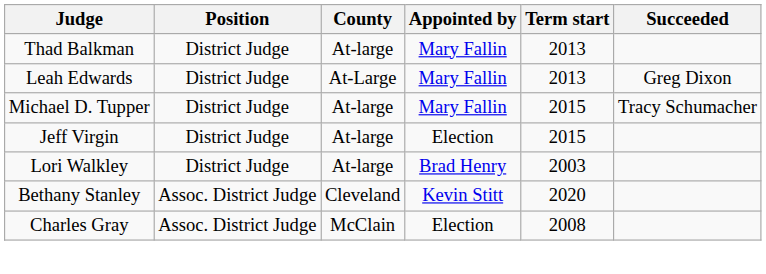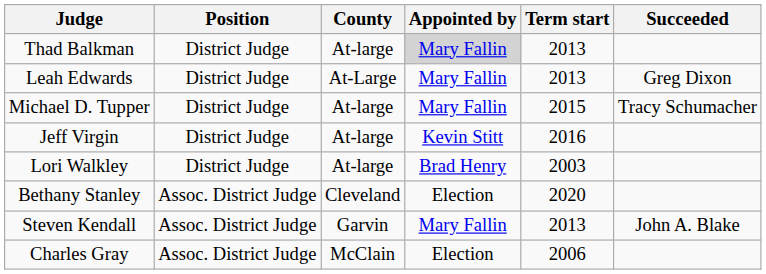Thad Balkman | Appointed by: no background -> lightgrey background
Jeff Virgin | Appointed by: Election -> Kevin Stitt
Jeff Virgin | Term start: 2015 -> 2016
Bethany Stanley | Appointed by: Kevin Stitt -> Election
+ row: Steven Kendall | Assoc. District Judge | Garvin | Mary Fallin | 2013 | John A. Blake
Charles Gray | Term start: 2008 -> 2006
